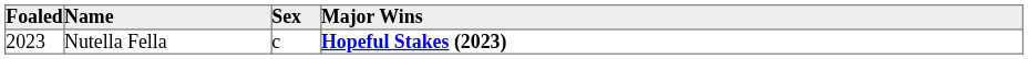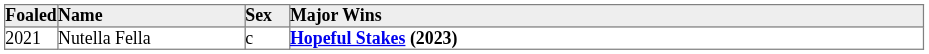Nutella Fella | Foaled: 2023 -> 2021
